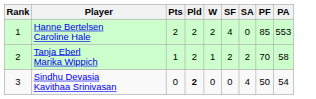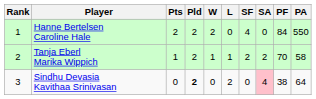+ column: L | 0 | 1 | 2
Hanne Bertelsen Caroline Hale | PF: 85 -> 84
Hanne Bertelsen Caroline Hale | PA: 553 -> 550
Sindhu Devasia Kavithaa Srinivasan | SA: no background -> pink background
Sindhu Devasia Kavithaa Srinivasan | PF: 50 -> 38
Sindhu Devasia Kavithaa Srinivasan | PA: 54 -> 64
